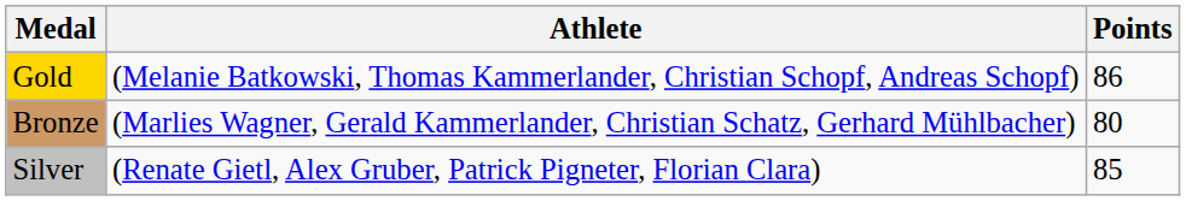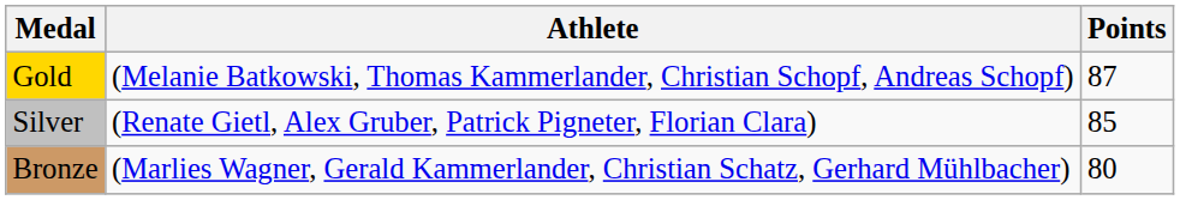Gold | Points: 86 -> 87
rows swapped: Silver <-> Bronze
